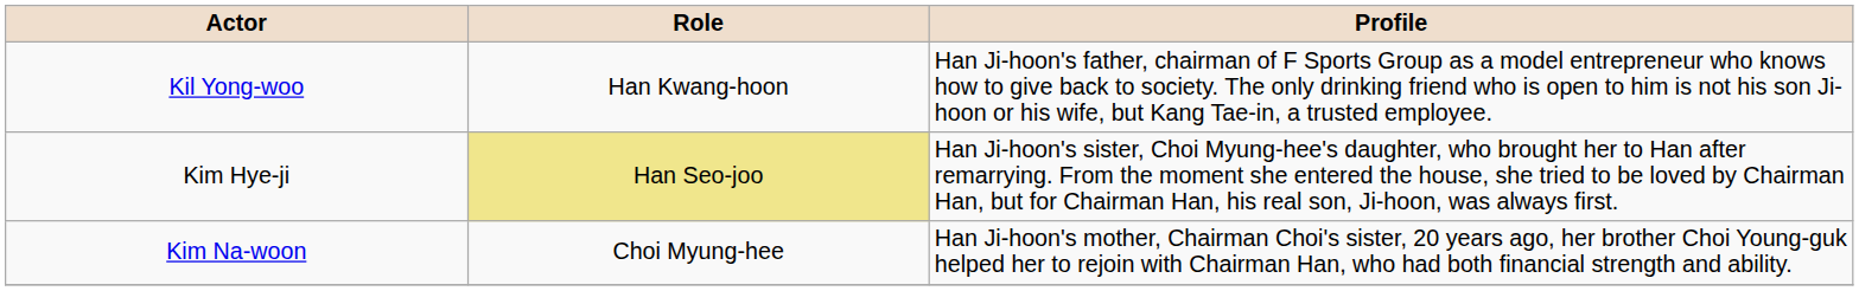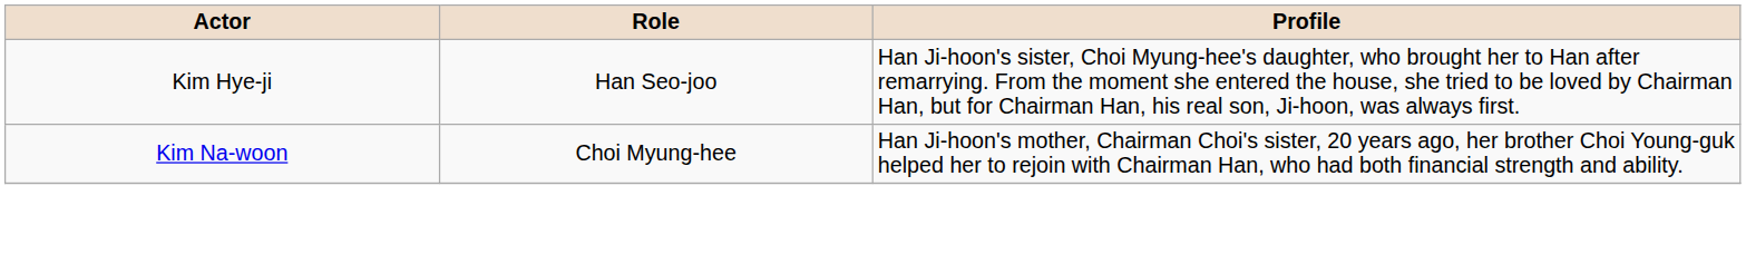- row: Kil Yong-woo | Han Kwang-hoon | Han Ji-hoon's father, chairman of F Sports Group as a model entrepreneur who knows how to give back to society. The only drinking friend who is open to him is not his son Ji-hoon or his wife, but Kang Tae-in, a trusted employee.
Kim Hye-ji | Role: khaki background -> no background
